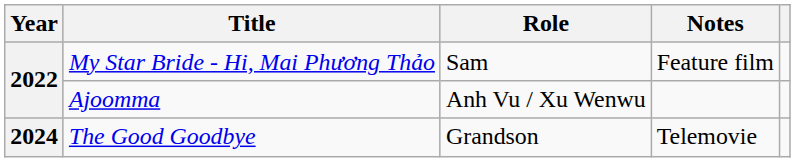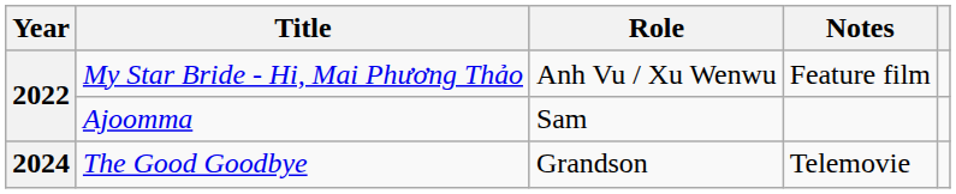My Star Bride - Hi, Mai Phương Thảo | Role: Sam -> Anh Vu / Xu Wenwu
Ajoomma | Role: Anh Vu / Xu Wenwu -> Sam
